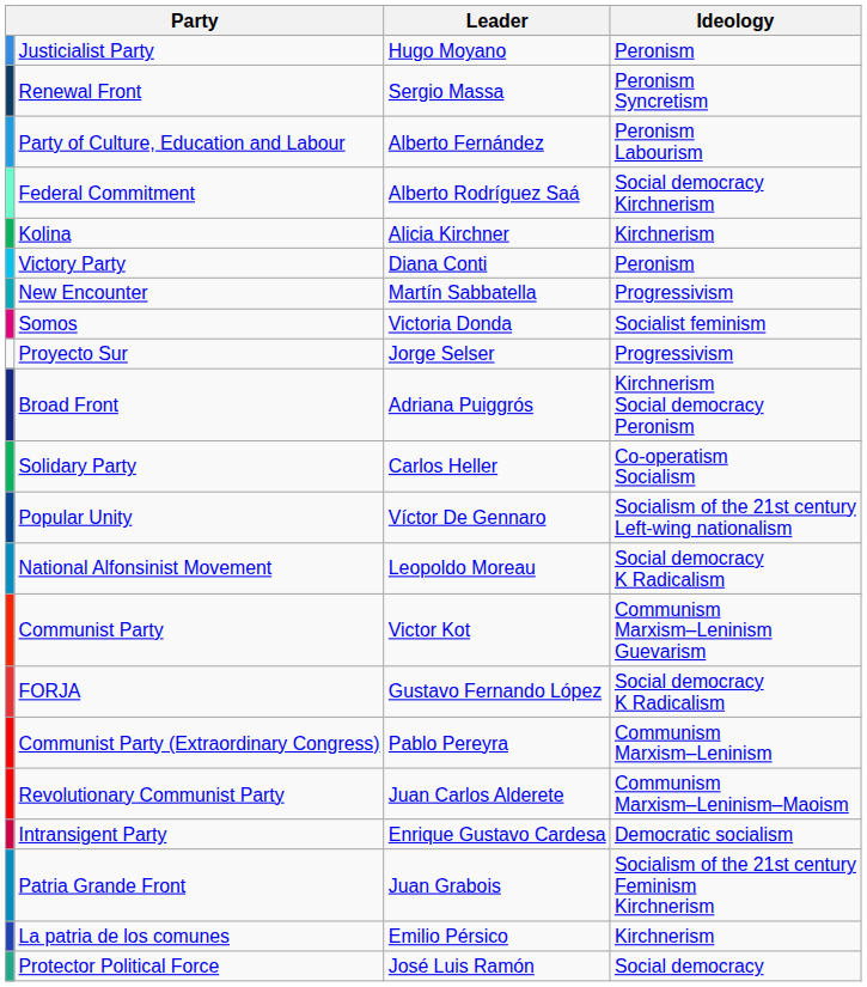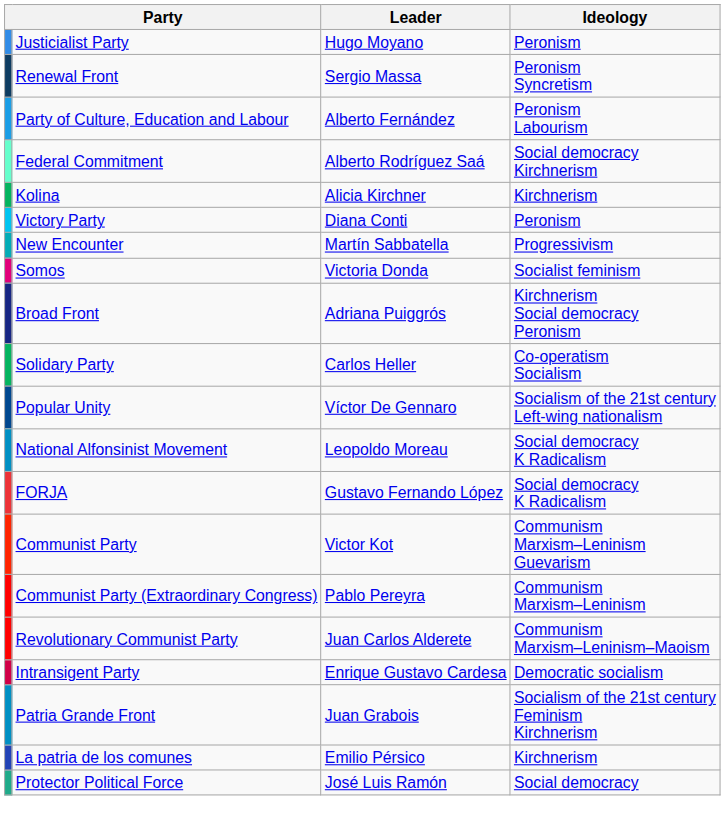- row: Proyecto Sur | Jorge Selser | Progressivism
rows swapped: FORJA <-> Communist Party
